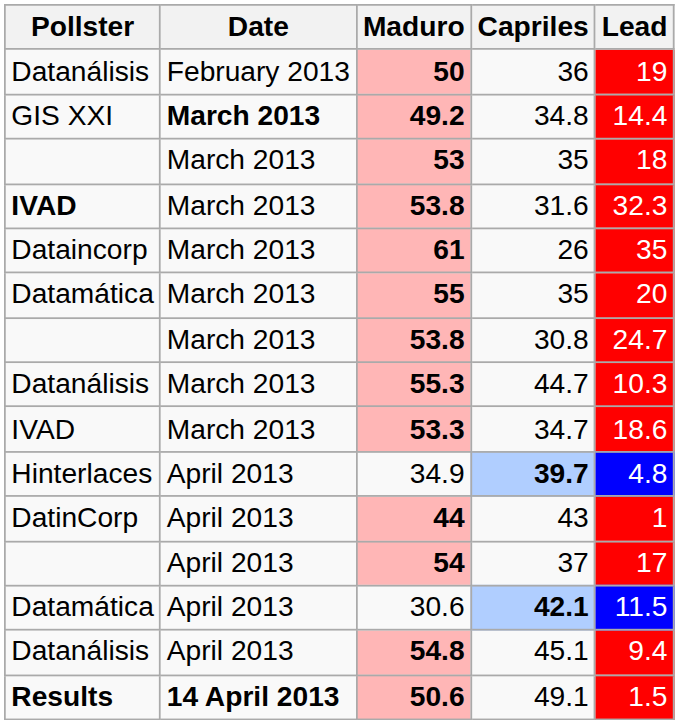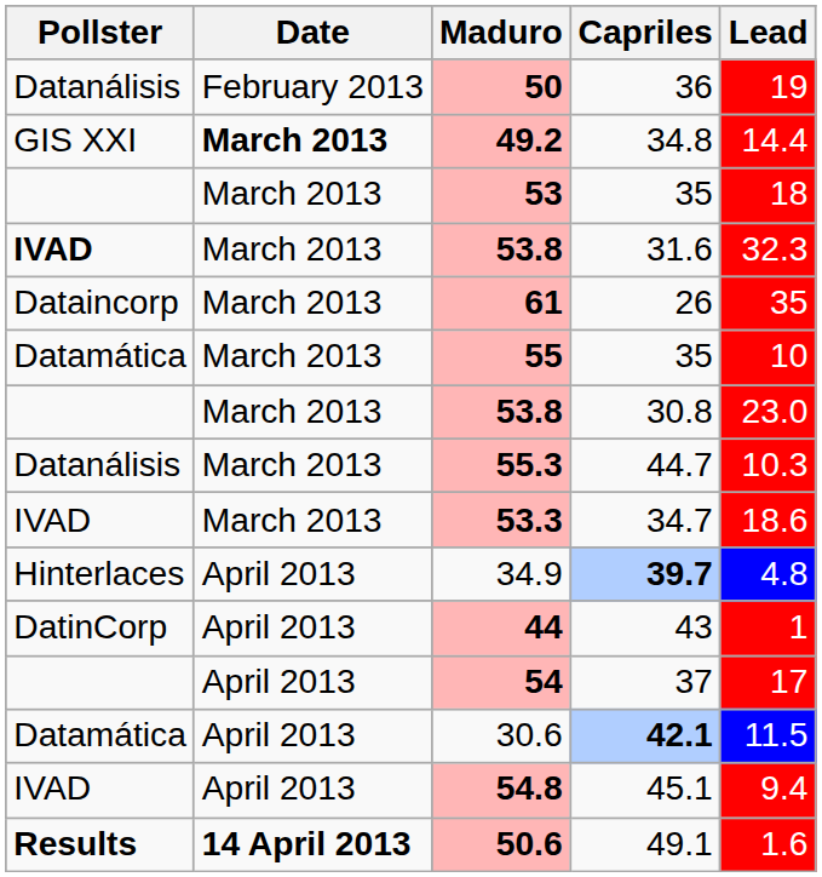55 | Lead: 20 -> 10
53.8 / 30.8 | Lead: 24.7 -> 23.0
54.8 | Pollster: Datanálisis -> IVAD
50.6 | Lead: 1.5 -> 1.6
